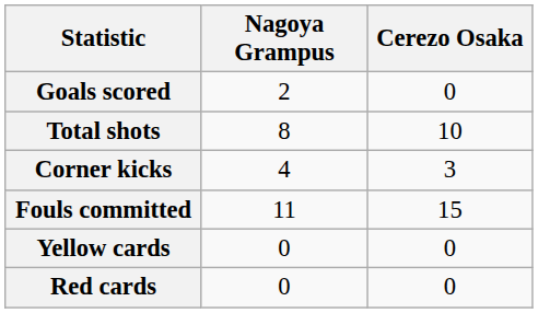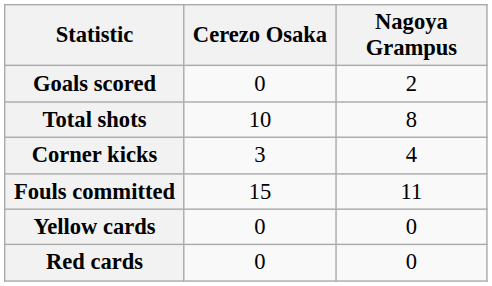columns swapped: Nagoya Grampus <-> Cerezo Osaka
